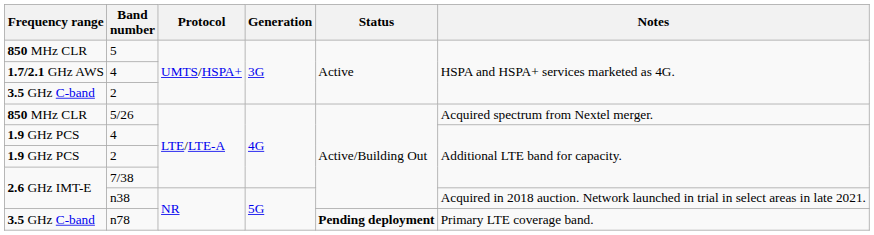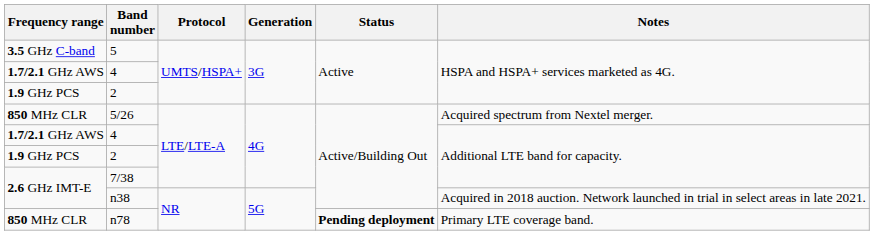5 | Frequency range: 850 MHz CLR -> 3.5 GHz C-band
2 / UMTS/HSPA+ | Frequency range: 3.5 GHz C-band -> 1.9 GHz PCS
4 / LTE/LTE-A | Frequency range: 1.9 GHz PCS -> 1.7/2.1 GHz AWS
n78 | Frequency range: 3.5 GHz C-band -> 850 MHz CLR
